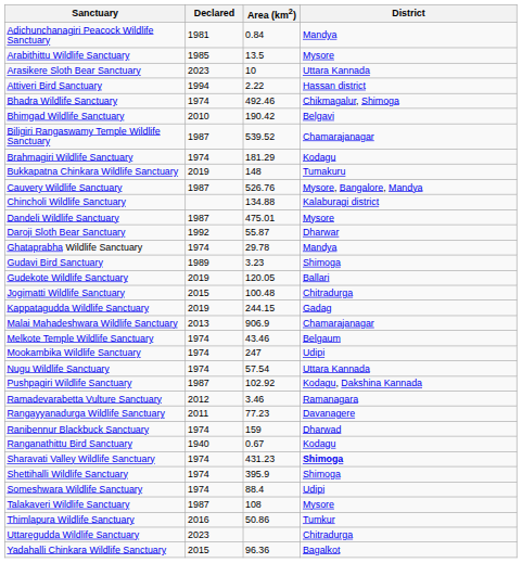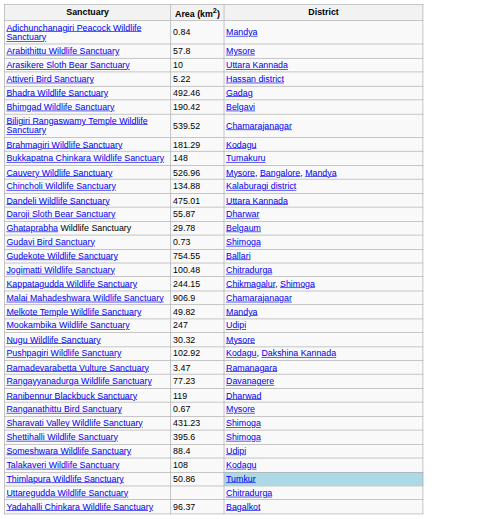- column: Declared | 1981 | 1985 | 2023 | 1994 | 1974 | 2010 | 1987 | 1974 | 2019 | 1987 | 1987 | 1992 | 1974 | 1989 | 2019 | 2015 | 2019 | 2013 | 1974 | 1974 | 1974 | 1987 | 2012 | 2011 | 1974 | 1940 | 1974 | 1974 | 1974 | 1987 | 2016 | 2023 | 2015
Arabithittu Wildlife Sanctuary | Area (km2): 13.5 -> 57.8
Attiveri Bird Sanctuary | Area (km2): 2.22 -> 5.22
Bhadra Wildlife Sanctuary | District: Chikmagalur, Shimoga -> Gadag
Cauvery Wildlife Sanctuary | Area (km2): 526.76 -> 526.96
Dandeli Wildlife Sanctuary | District: Mysore -> Uttara Kannada
Ghataprabha Wildlife Sanctuary | District: Mandya -> Belgaum
Gudavi Bird Sanctuary | Area (km2): 3.23 -> 0.73
Gudekote Wildlife Sanctuary | Area (km2): 120.05 -> 754.55
Kappatagudda Wildlife Sanctuary | District: Gadag -> Chikmagalur, Shimoga
Melkote Temple Wildlife Sanctuary | Area (km2): 43.46 -> 49.82
Melkote Temple Wildlife Sanctuary | District: Belgaum -> Mandya
Nugu Wildlife Sanctuary | Area (km2): 57.54 -> 30.32
Nugu Wildlife Sanctuary | District: Uttara Kannada -> Mysore
Ramadevarabetta Vulture Sanctuary | Area (km2): 3.46 -> 3.47
Ranibennur Blackbuck Sanctuary | Area (km2): 159 -> 119
Ranganathittu Bird Sanctuary | District: Kodagu -> Mysore
Sharavati Valley Wildlife Sanctuary | District: bold -> normal
Shettihalli Wildlife Sanctuary | Area (km2): 395.9 -> 395.6
Talakaveri Wildlife Sanctuary | District: Mysore -> Kodagu
Thimlapura Wildlife Sanctuary | District: no background -> lightblue background
Yadahalli Chinkara Wildlife Sanctuary | Area (km2): 96.36 -> 96.37
